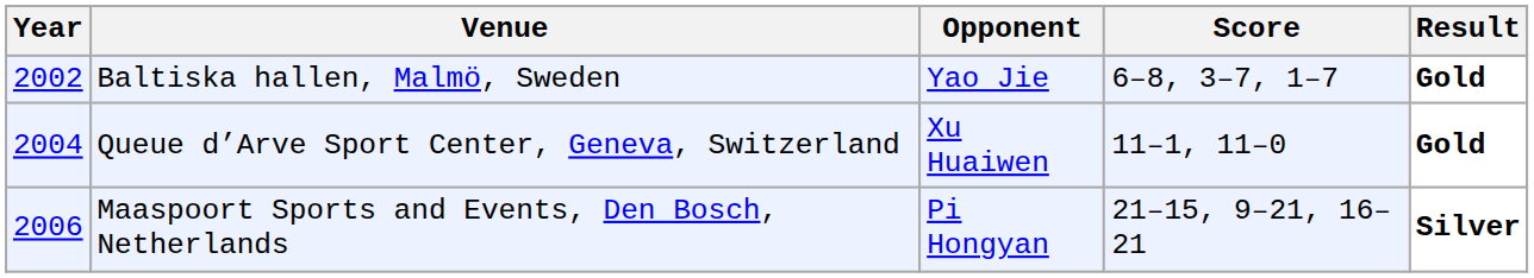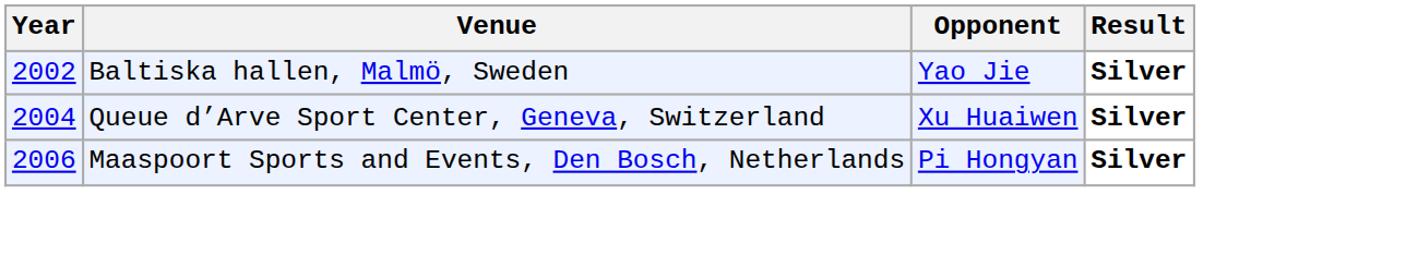- column: Score | 6–8, 3–7, 1–7 | 11–1, 11–0 | 21–15, 9–21, 16–21
Baltiska hallen, Malmö, Sweden | Result: Gold -> Silver
Queue d’Arve Sport Center, Geneva, Switzerland | Result: Gold -> Silver
